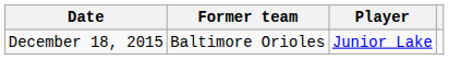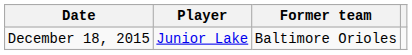columns swapped: Player <-> Former team
